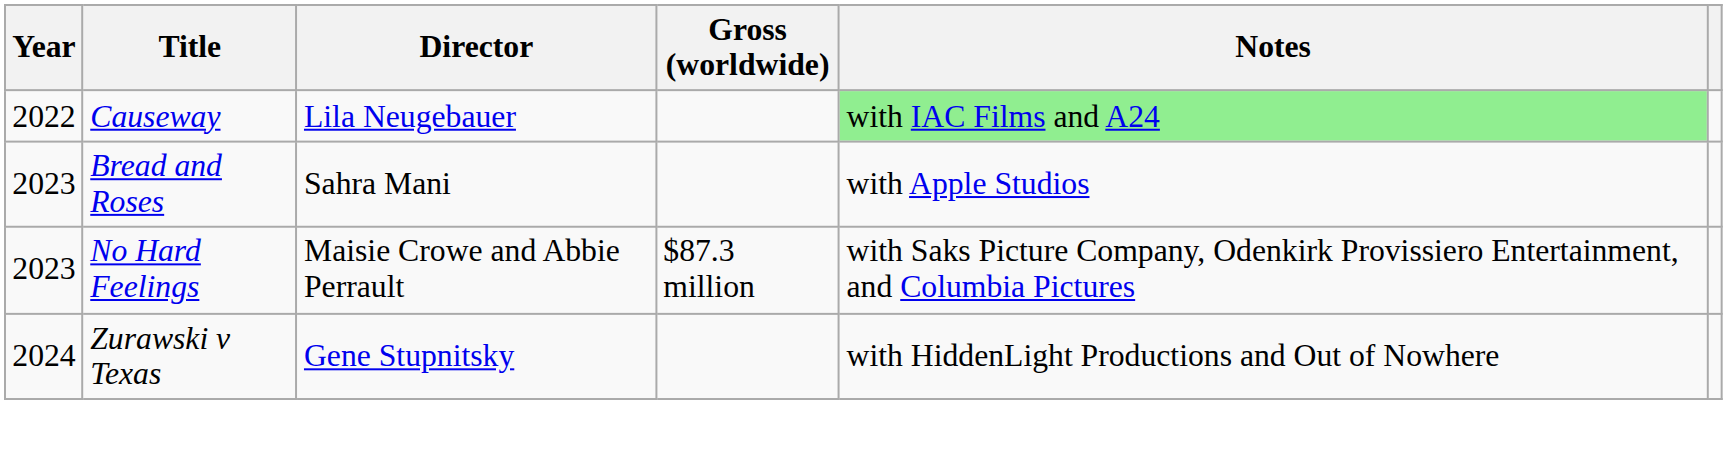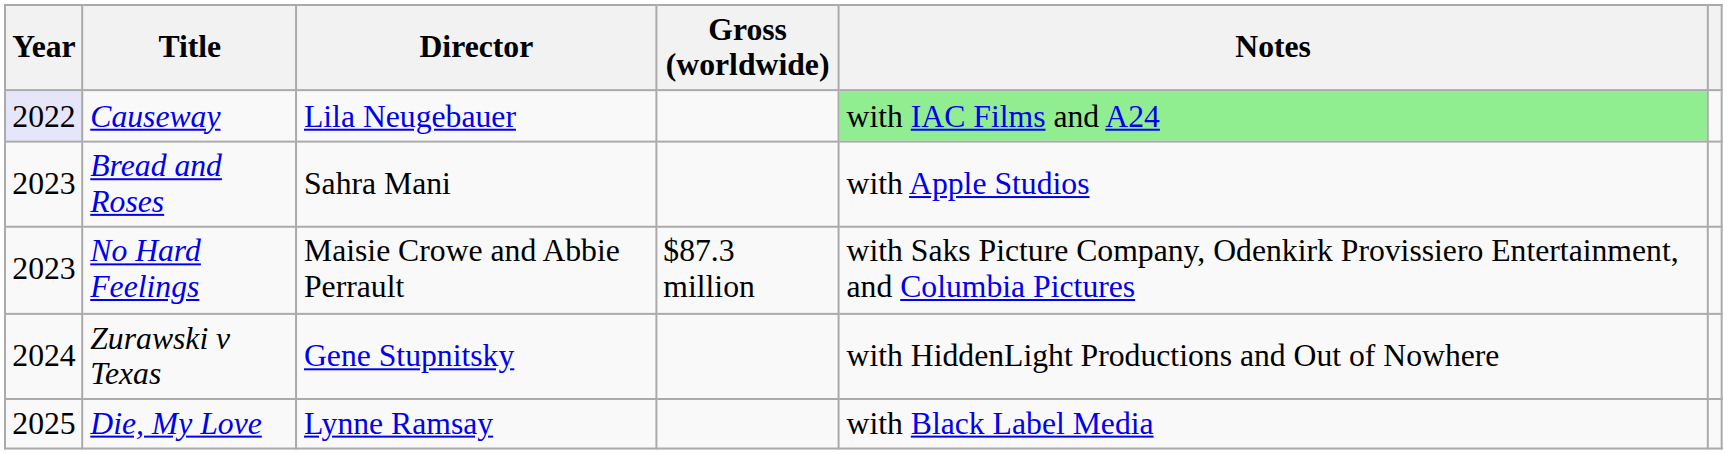Causeway | Year: no background -> lavender background
+ row: 2025 | Die, My Love | Lynne Ramsay | with Black Label Media
